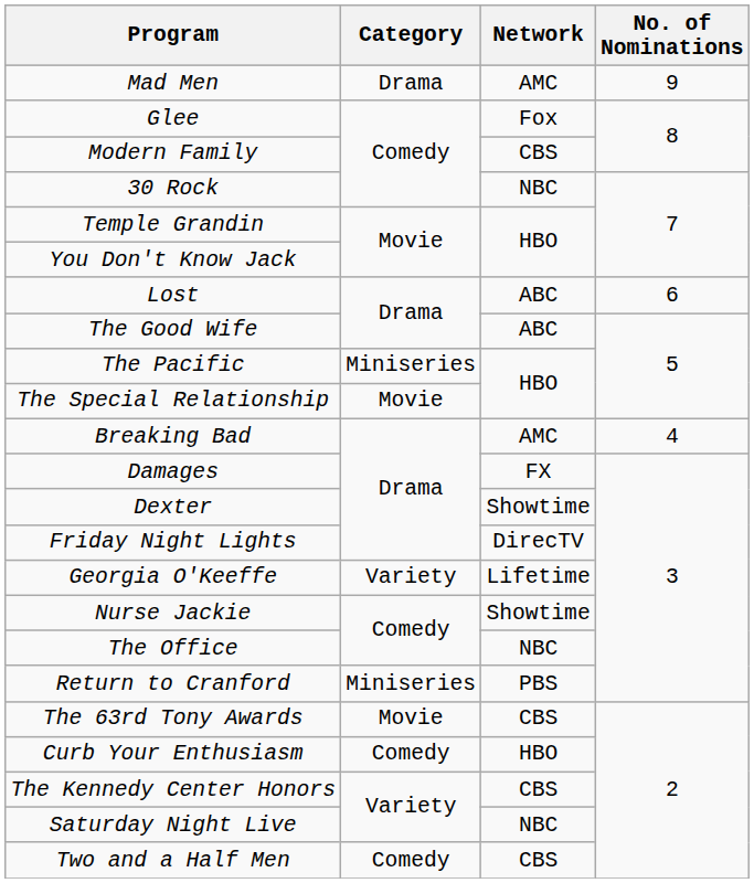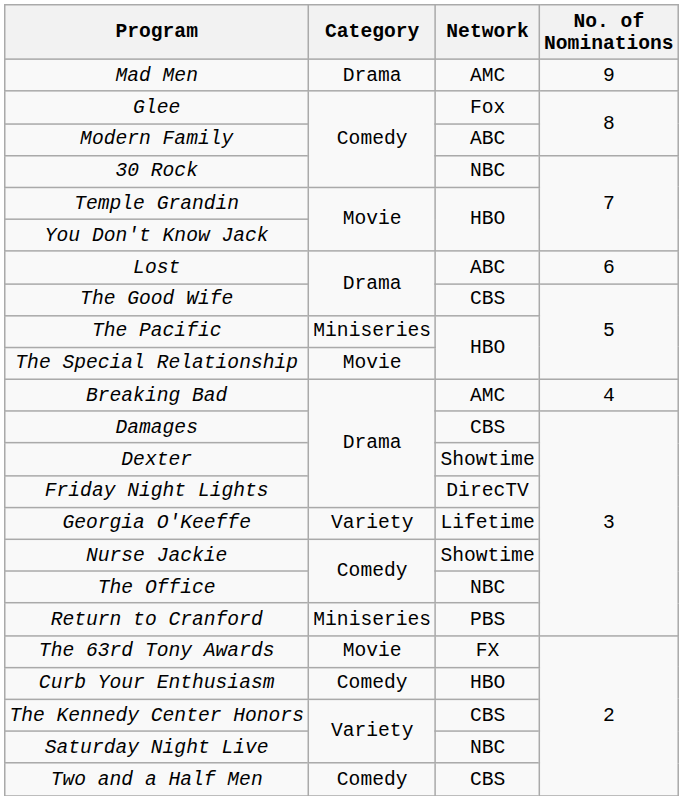Modern Family | Network: CBS -> ABC
The Good Wife | Network: ABC -> CBS
Damages | Network: FX -> CBS
The 63rd Tony Awards | Network: CBS -> FX
